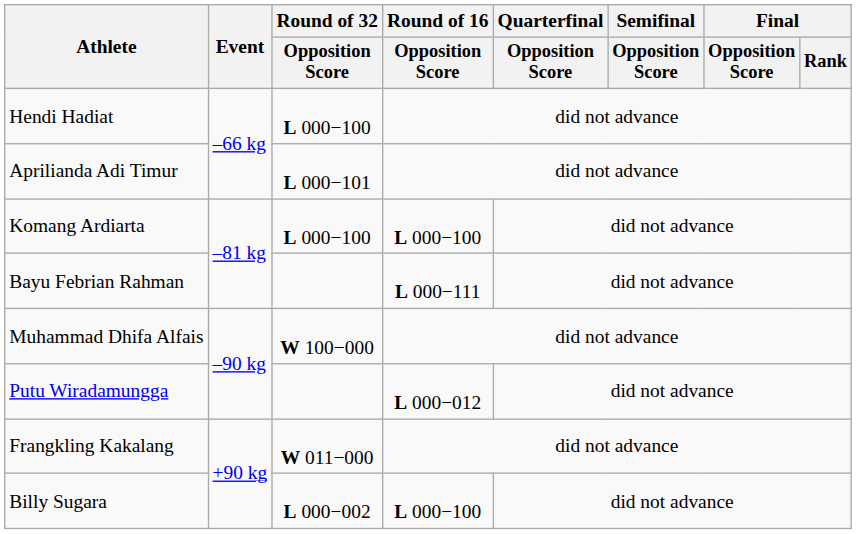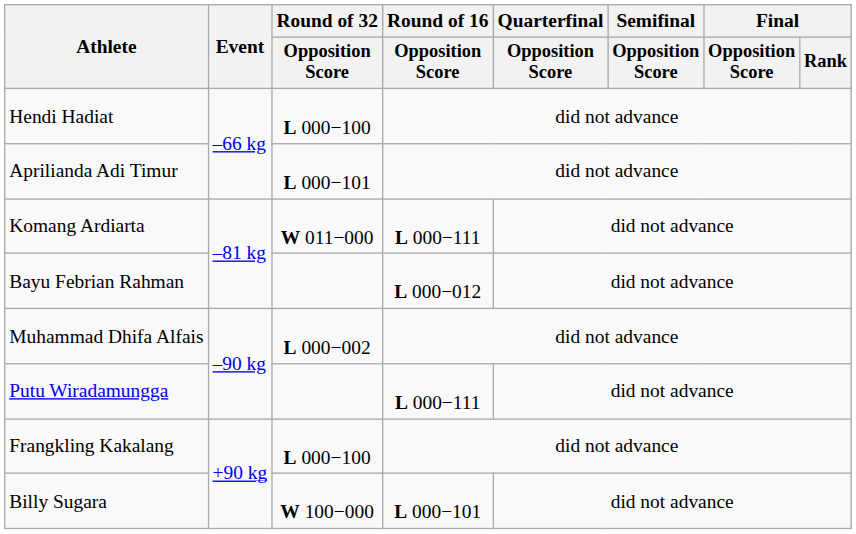Komang Ardiarta | Round of 32 / Opposition Score: L 000−100 -> W 011−000
Komang Ardiarta | Round of 16 / Opposition Score: L 000−100 -> L 000−111
Bayu Febrian Rahman | Round of 16 / Opposition Score: L 000−111 -> L 000−012
Muhammad Dhifa Alfais | Round of 32 / Opposition Score: W 100−000 -> L 000−002
Putu Wiradamungga | Round of 16 / Opposition Score: L 000−012 -> L 000−111
Frangkling Kakalang | Round of 32 / Opposition Score: W 011−000 -> L 000−100
Billy Sugara | Round of 32 / Opposition Score: L 000−002 -> W 100−000
Billy Sugara | Round of 16 / Opposition Score: L 000−100 -> L 000−101
